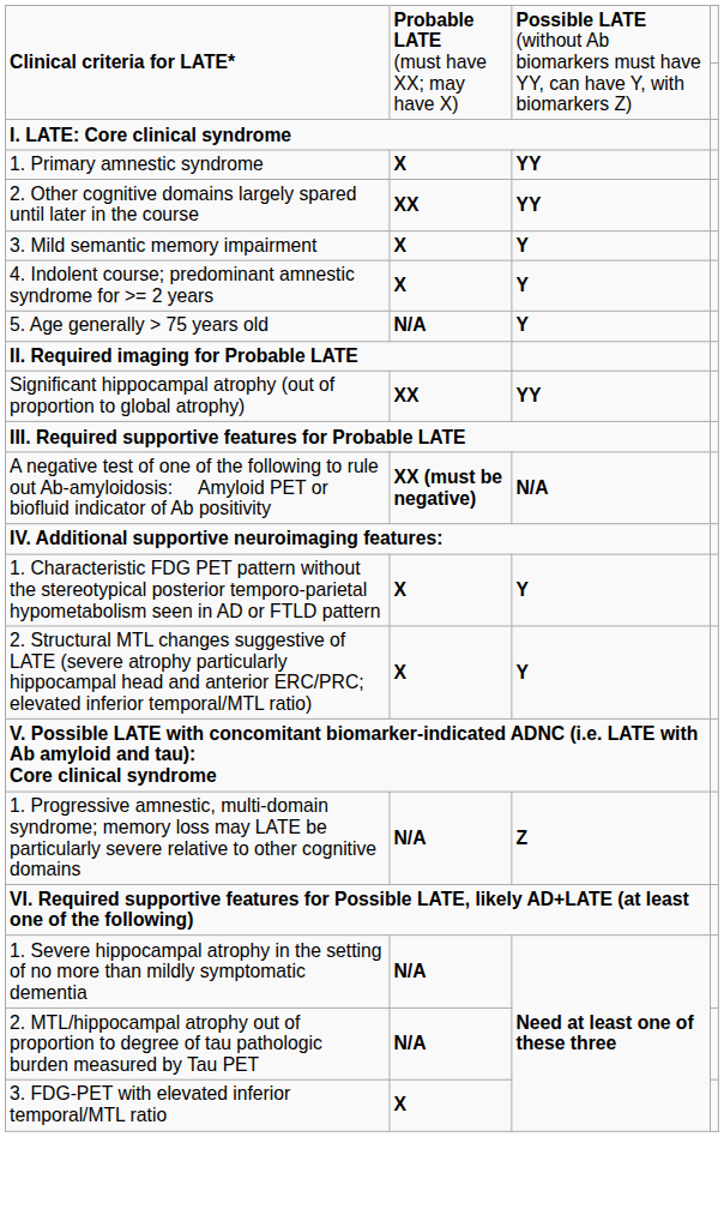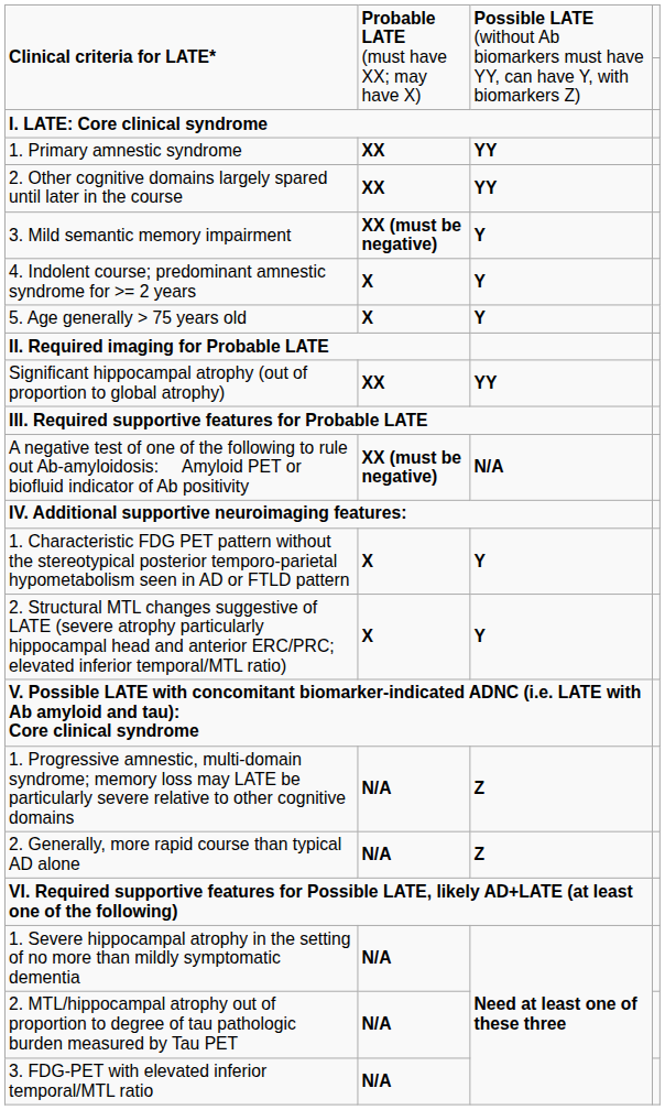1. Primary amnestic syndrome | column 2: X -> XX
3. Mild semantic memory impairment | column 2: X -> XX (must be negative)
5. Age generally > 75 years old | column 2: N/A -> X
+ row: 2. Generally, more rapid course than typical AD alone | N/A | Z
3. FDG-PET with elevated inferior temporal/MTL ratio | column 2: X -> N/A
